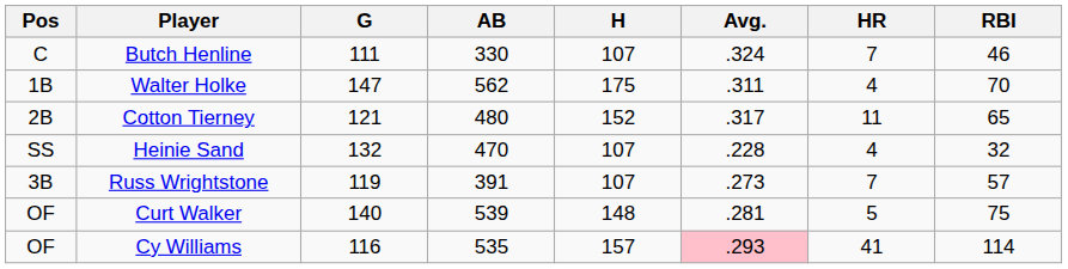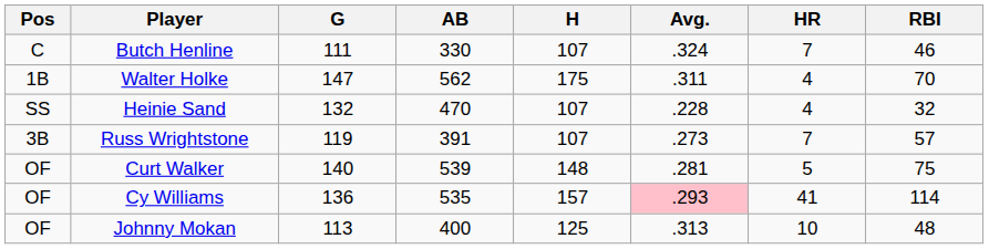- row: 2B | Cotton Tierney | 121 | 480 | 152 | .317 | 11 | 65
Cy Williams | G: 116 -> 136
+ row: OF | Johnny Mokan | 113 | 400 | 125 | .313 | 10 | 48
